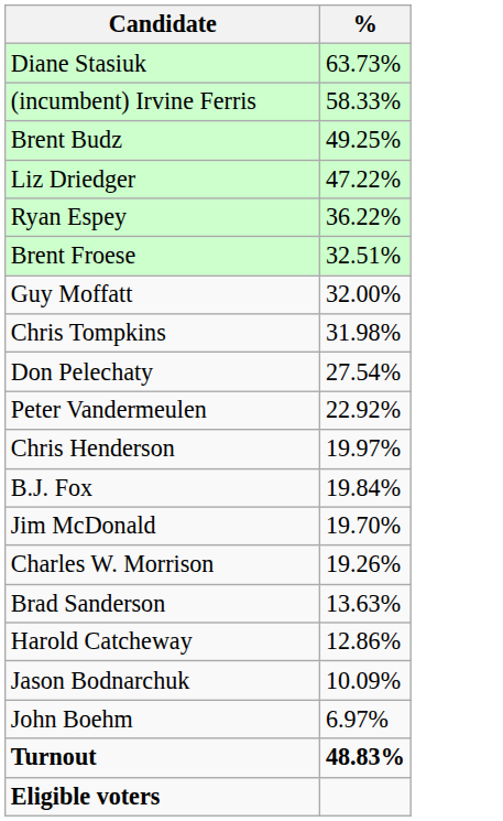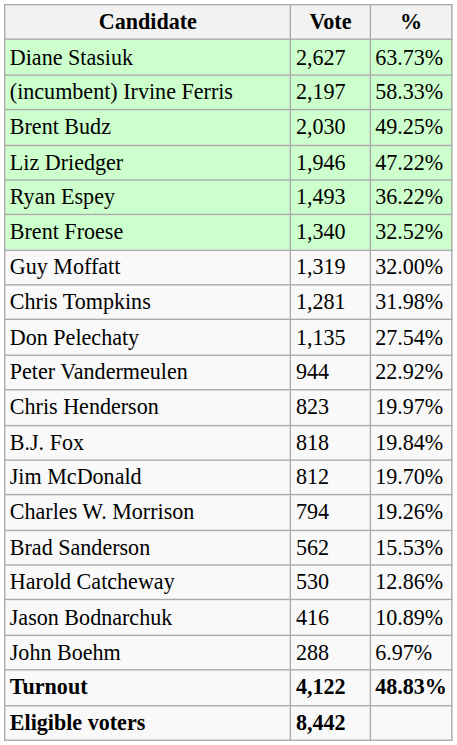+ column: Vote | 2,627 | 2,197 | 2,030 | 1,946 | 1,493 | 1,340 | 1,319 | 1,281 | 1,135 | 944 | 823 | 818 | 812 | 794 | 562 | 530 | 416 | 288 | 4,122 | 8,442
Brent Froese | %: 32.51% -> 32.52%
Brad Sanderson | %: 13.63% -> 15.53%
Jason Bodnarchuk | %: 10.09% -> 10.89%
